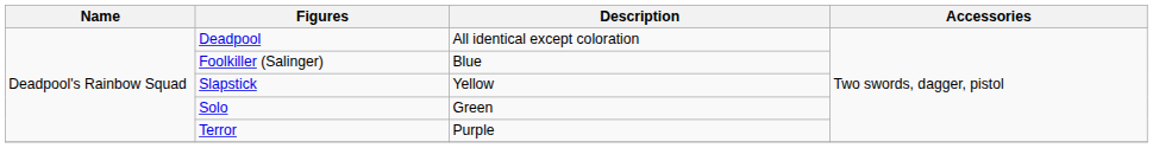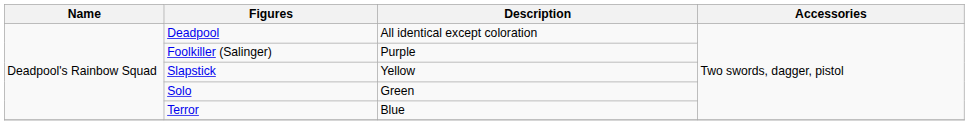Foolkiller (Salinger) | Description: Blue -> Purple
Terror | Description: Purple -> Blue
